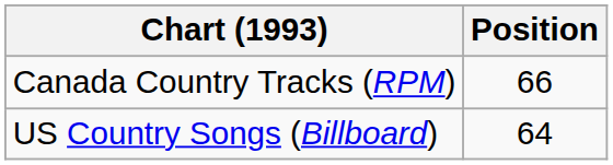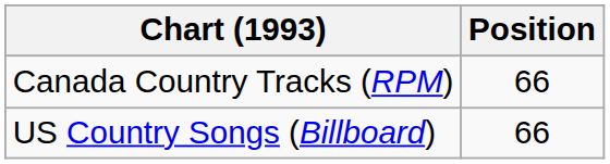US Country Songs (Billboard) | Position: 64 -> 66
